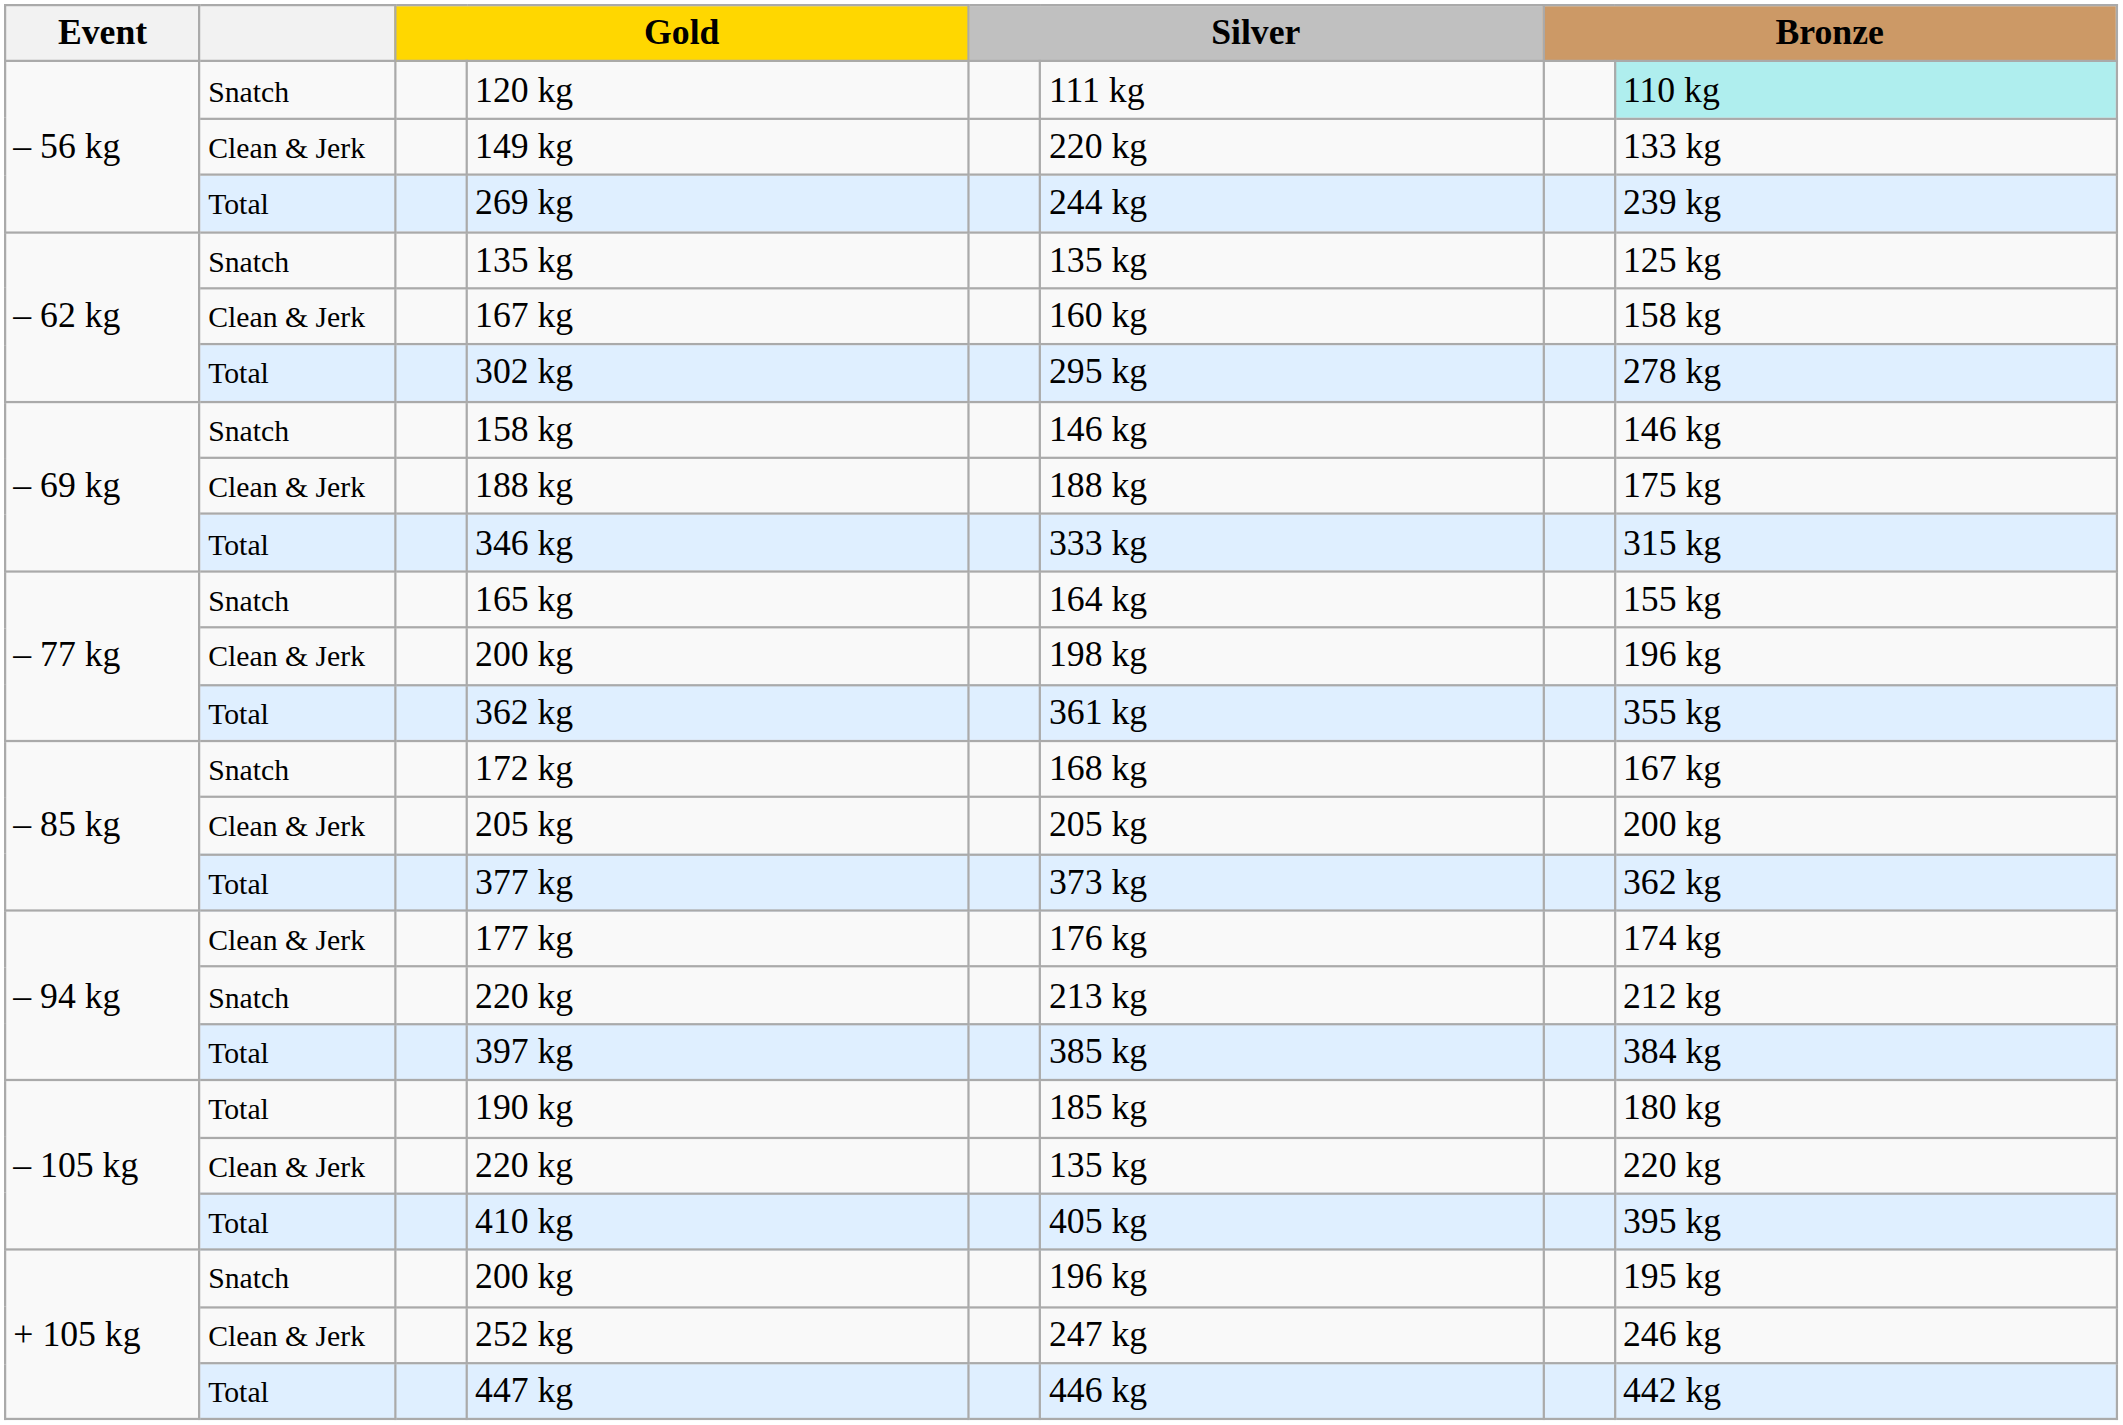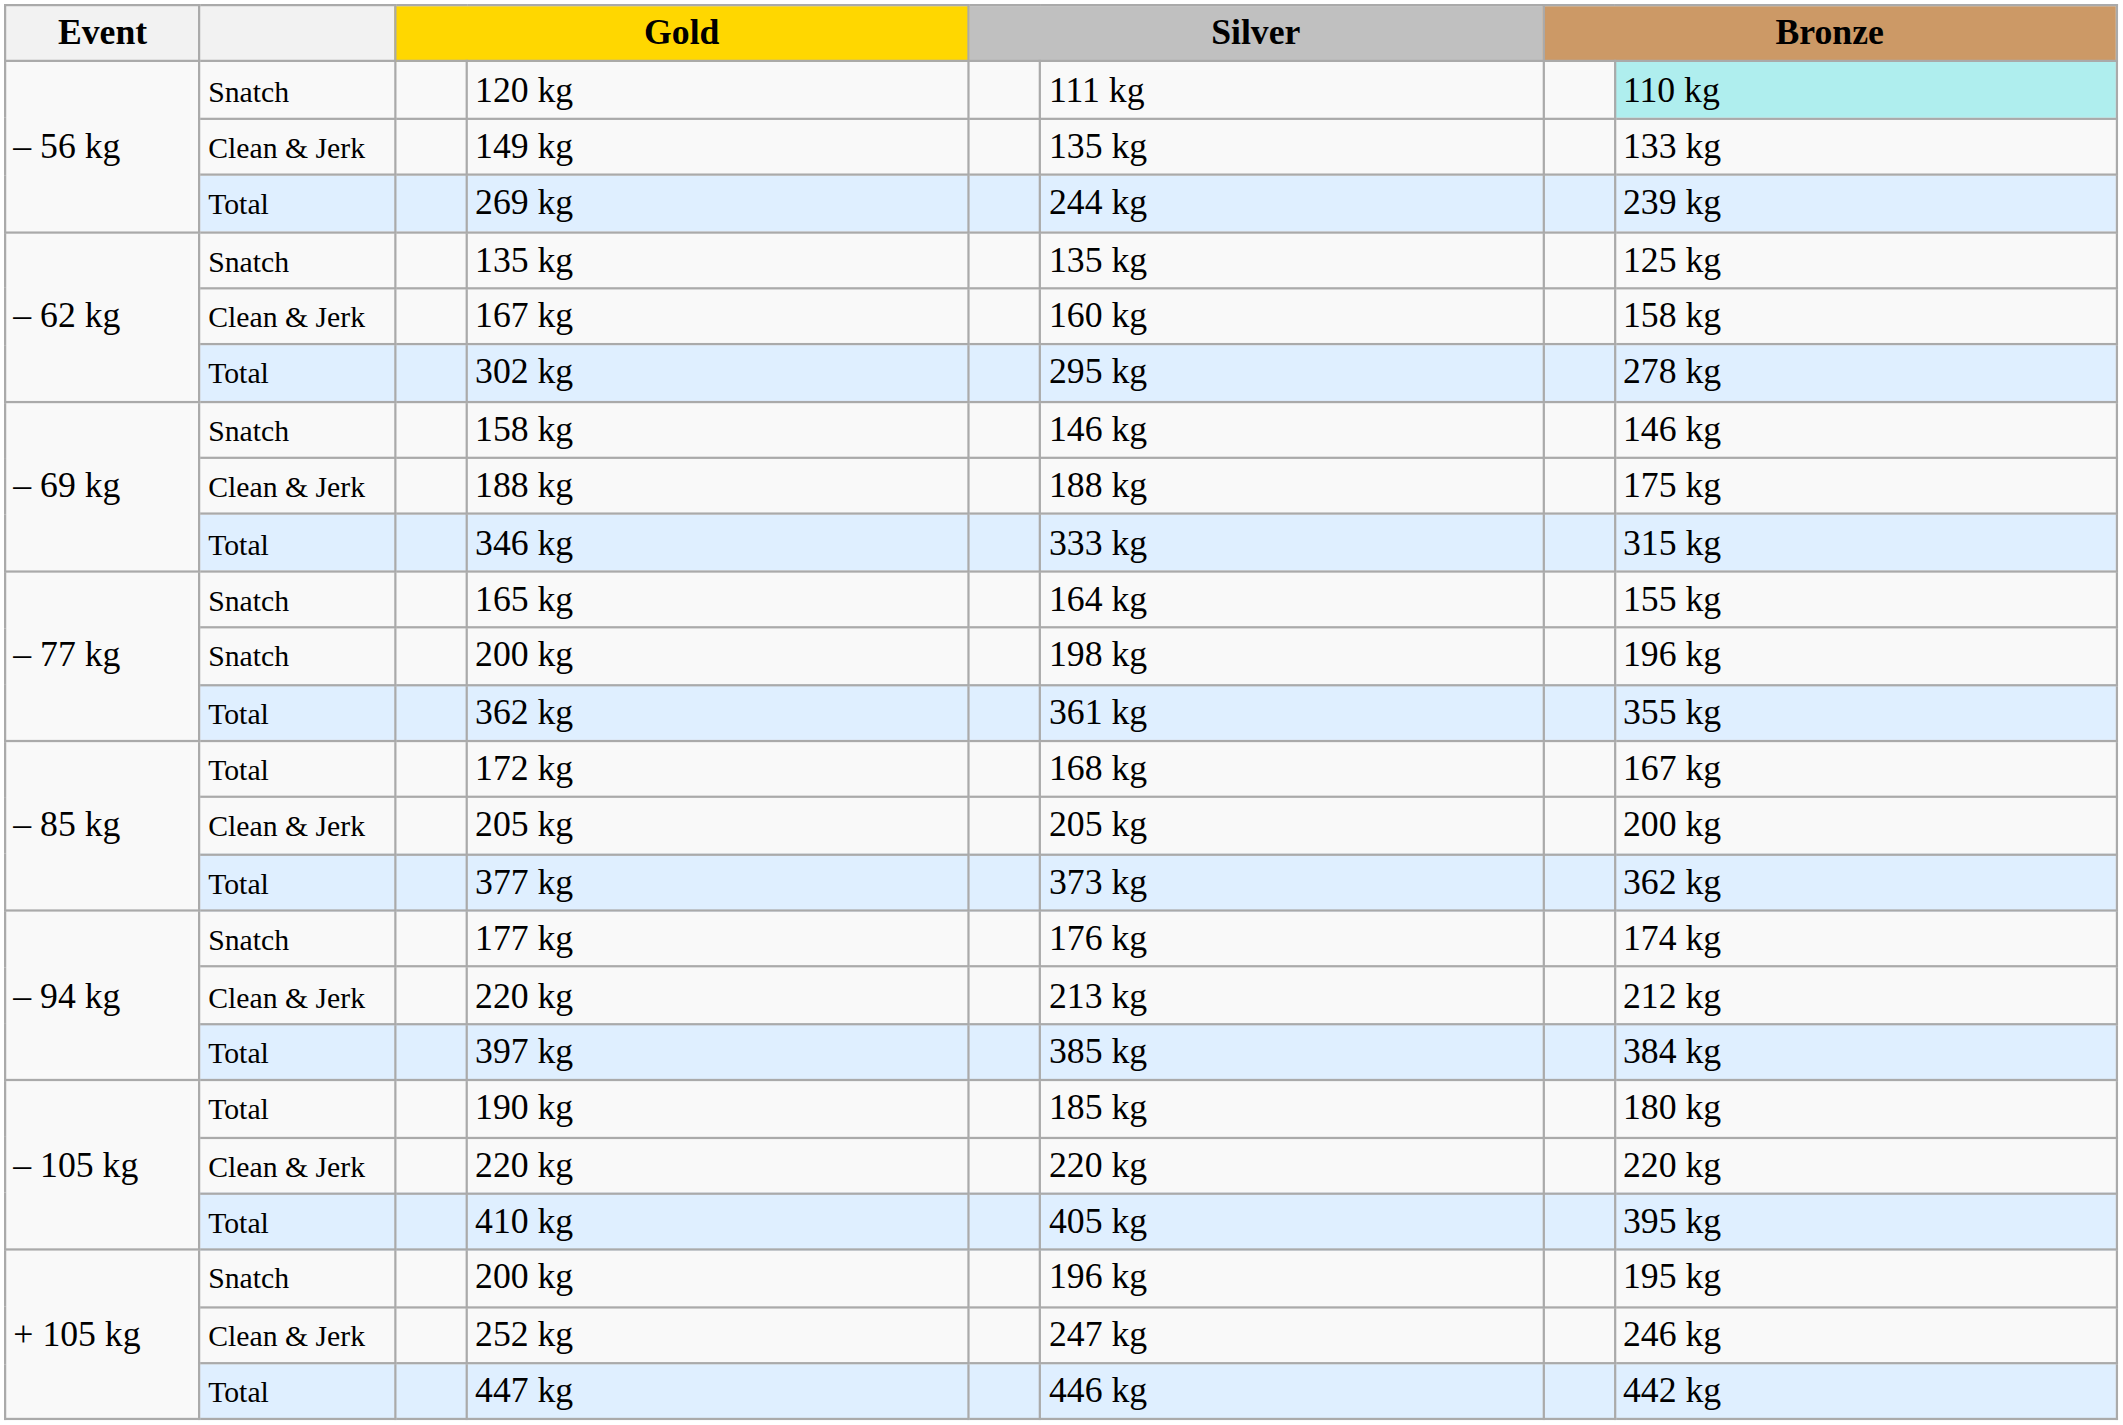149 kg | column 6: 220 kg -> 135 kg
– 77 kg / 200 kg | column 2: Clean & Jerk -> Snatch
172 kg | column 2: Snatch -> Total
177 kg | column 2: Clean & Jerk -> Snatch
– 94 kg / 220 kg | column 2: Snatch -> Clean & Jerk
– 105 kg / 220 kg | column 6: 135 kg -> 220 kg
